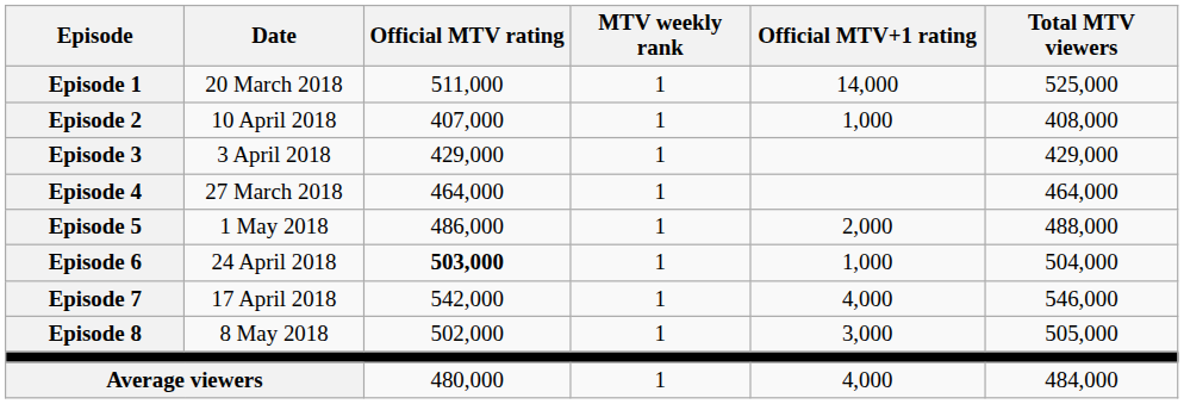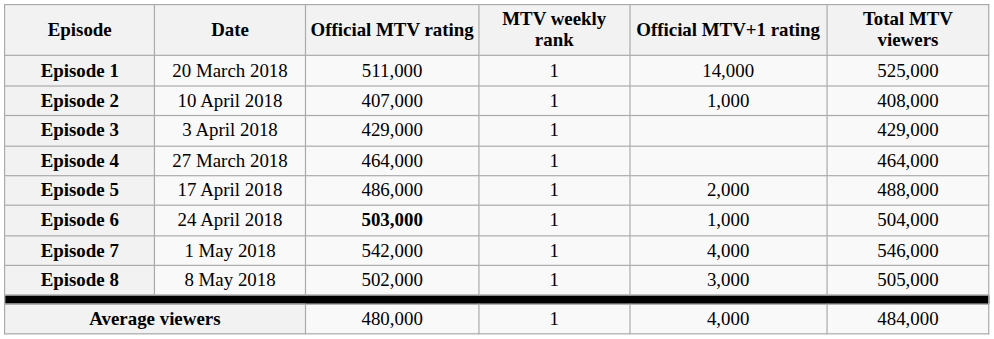Episode 5 | Date: 1 May 2018 -> 17 April 2018
Episode 7 | Date: 17 April 2018 -> 1 May 2018
